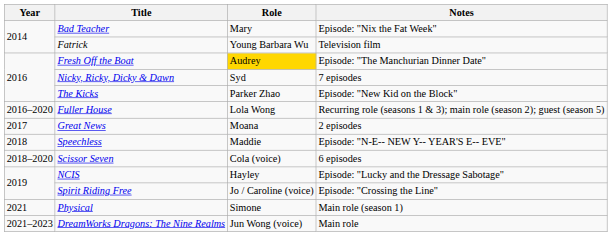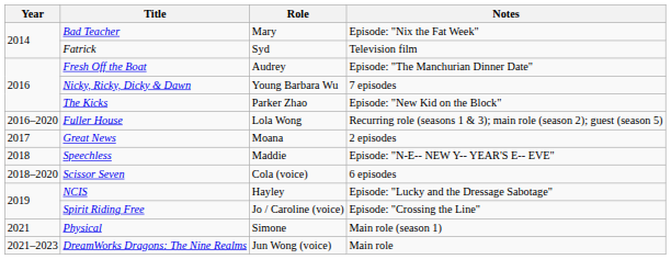Fatrick | Role: Young Barbara Wu -> Syd
Fresh Off the Boat | Role: gold background -> no background
Nicky, Ricky, Dicky & Dawn | Role: Syd -> Young Barbara Wu
